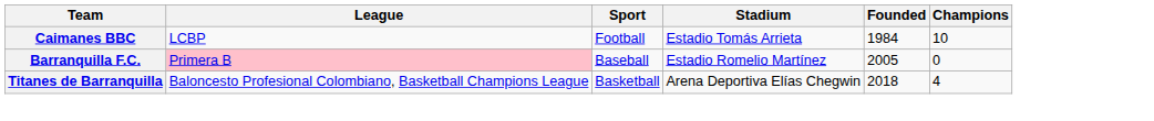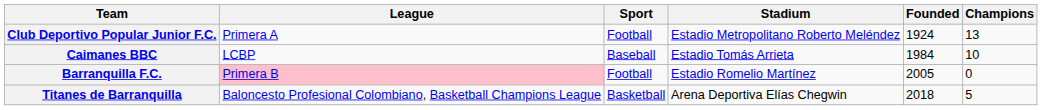+ row: Club Deportivo Popular Junior F.C. | Primera A | Football | Estadio Metropolitano Roberto Meléndez | 1924 | 13
Caimanes BBC | Sport: Football -> Baseball
Barranquilla F.C. | Sport: Baseball -> Football
Titanes de Barranquilla | Champions: 4 -> 5
